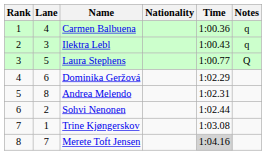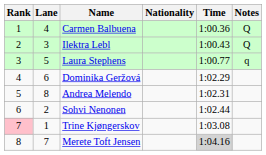Carmen Balbuena | Notes: q -> Q
Ilektra Lebl | Notes: q -> Q
Laura Stephens | Notes: Q -> q
Trine Kjøngerskov | Rank: no background -> pink background
